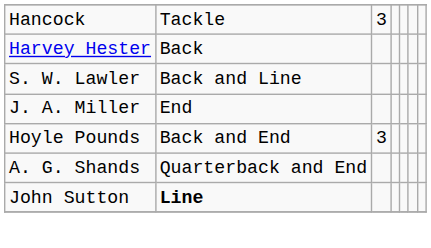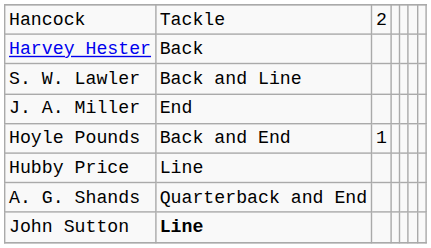Hancock | column 3: 3 -> 2
Hoyle Pounds | column 3: 3 -> 1
+ row: Hubby Price | Line
